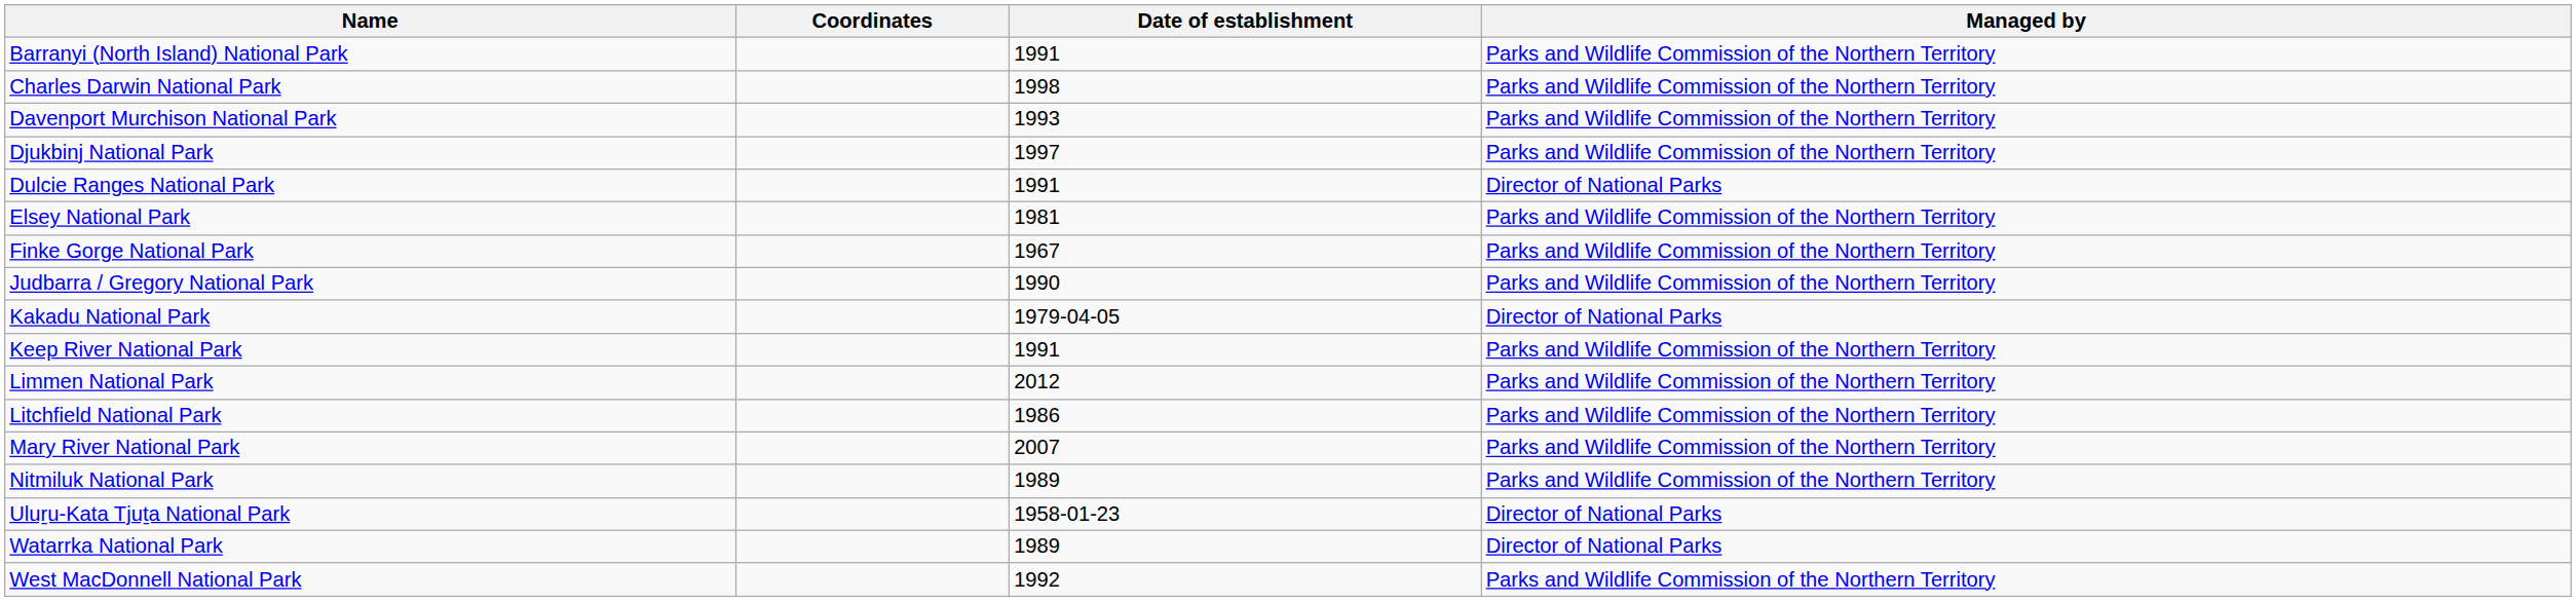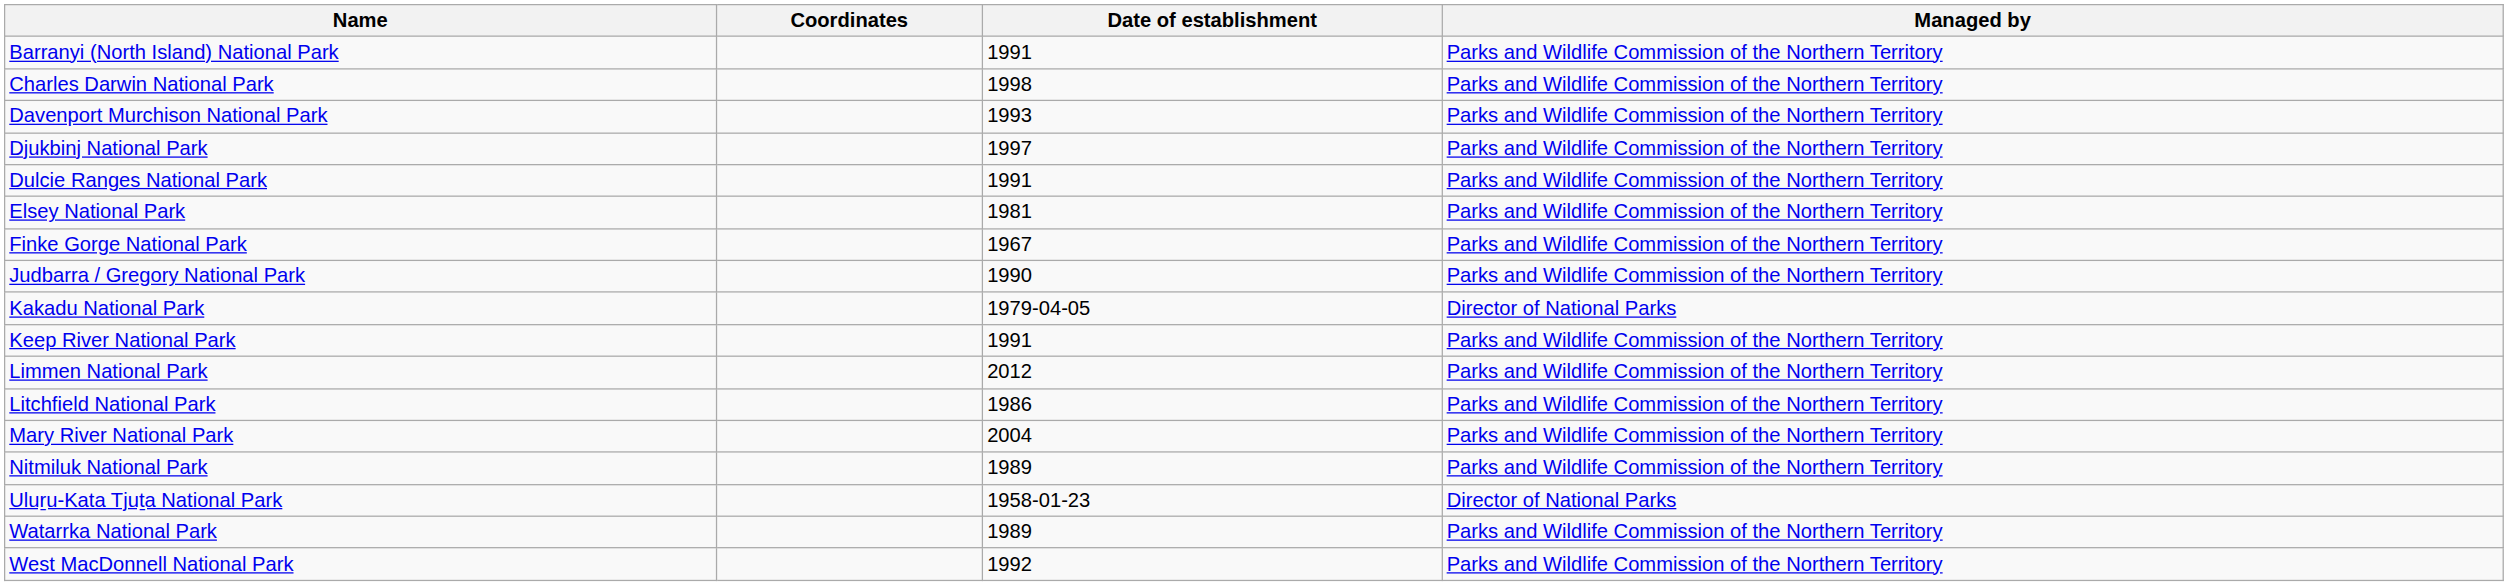Dulcie Ranges National Park | Managed by: Director of National Parks -> Parks and Wildlife Commission of the Northern Territory
Mary River National Park | Date of establishment: 2007 -> 2004
Watarrka National Park | Managed by: Director of National Parks -> Parks and Wildlife Commission of the Northern Territory
